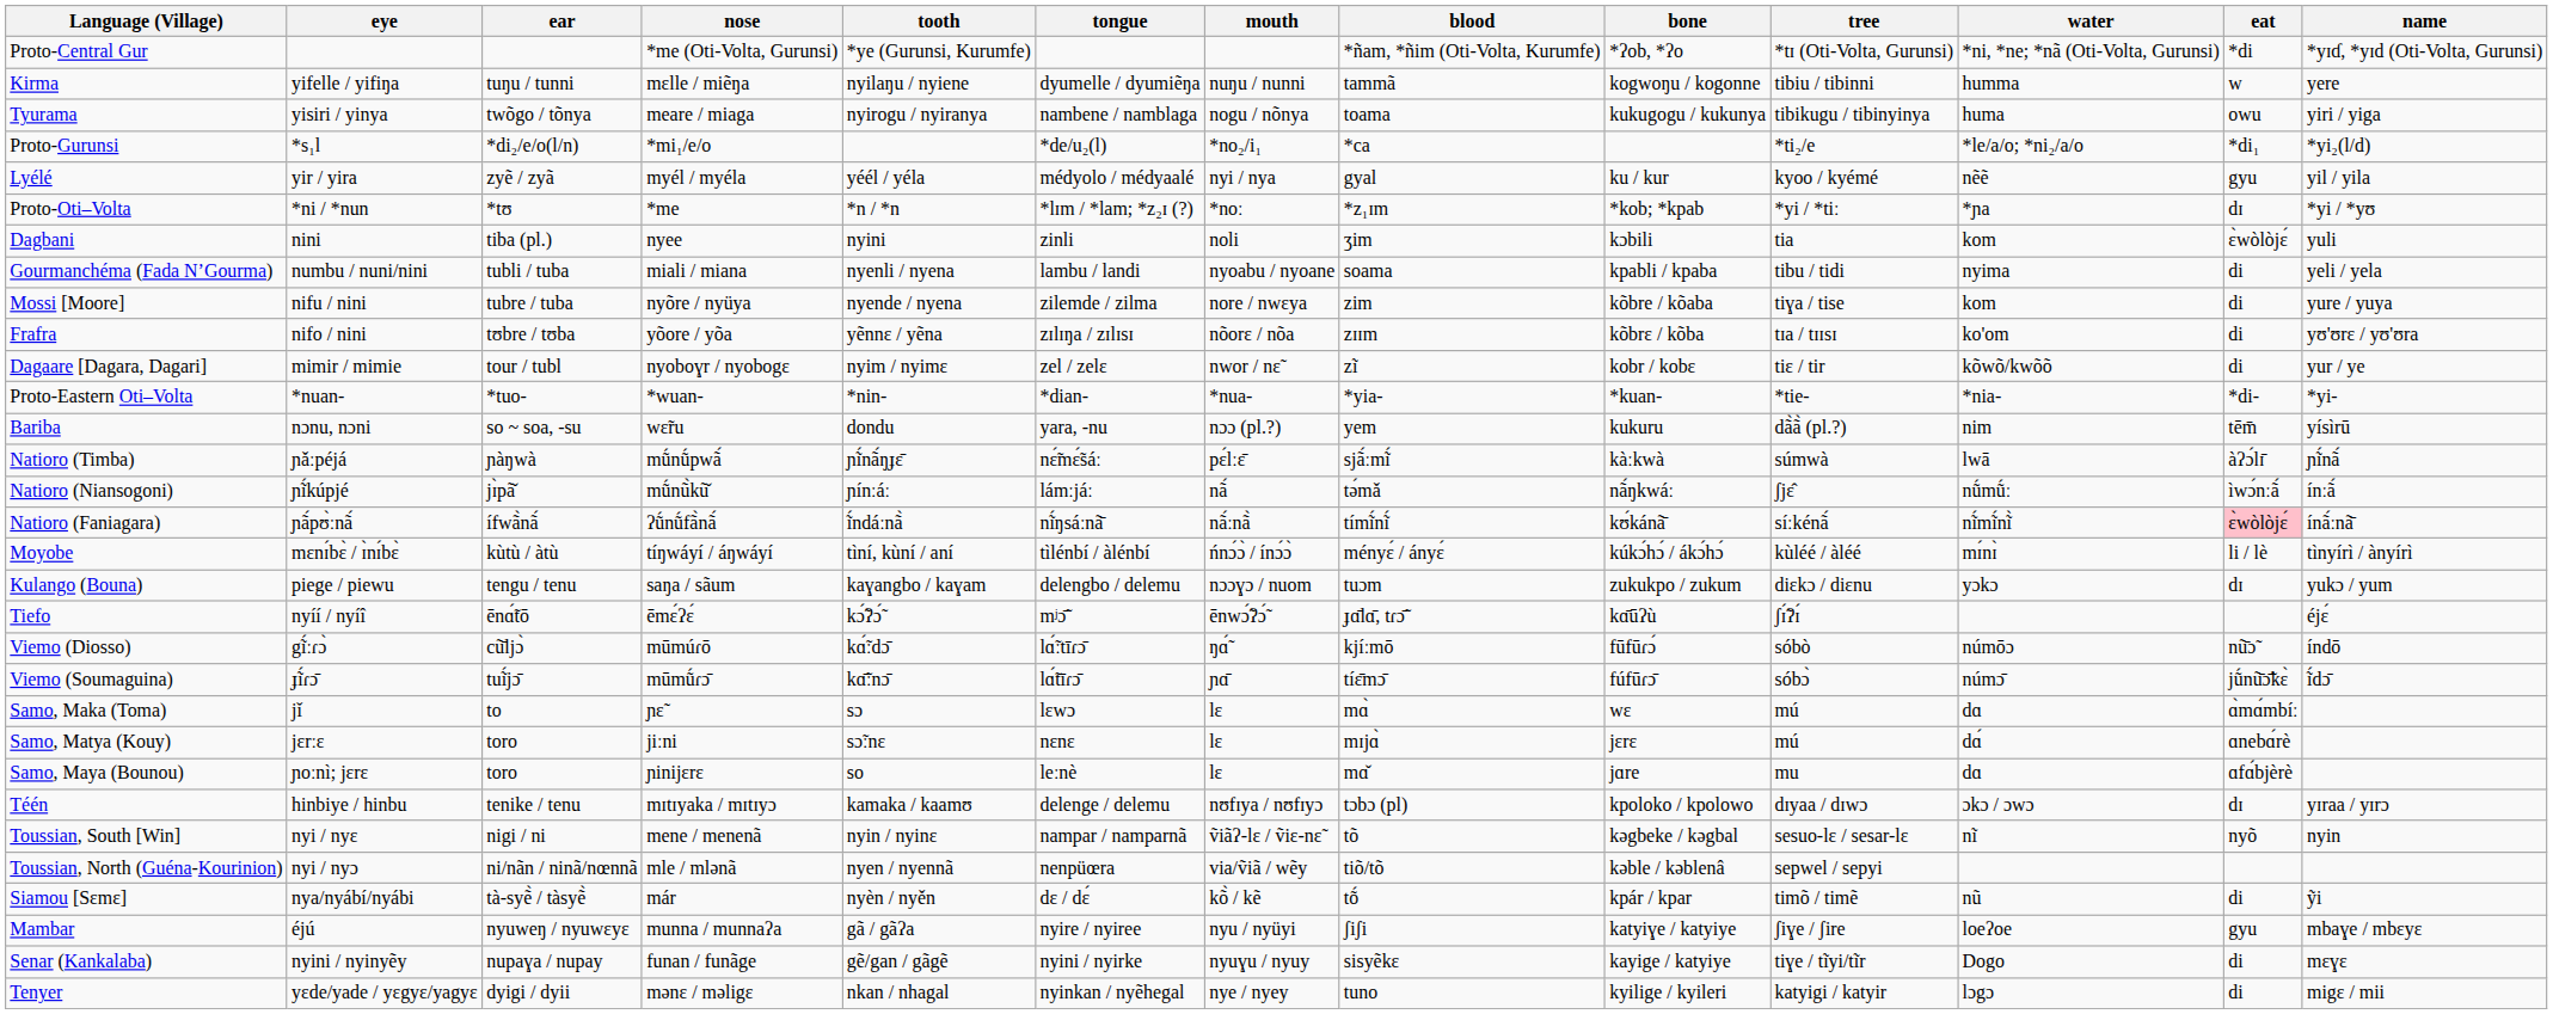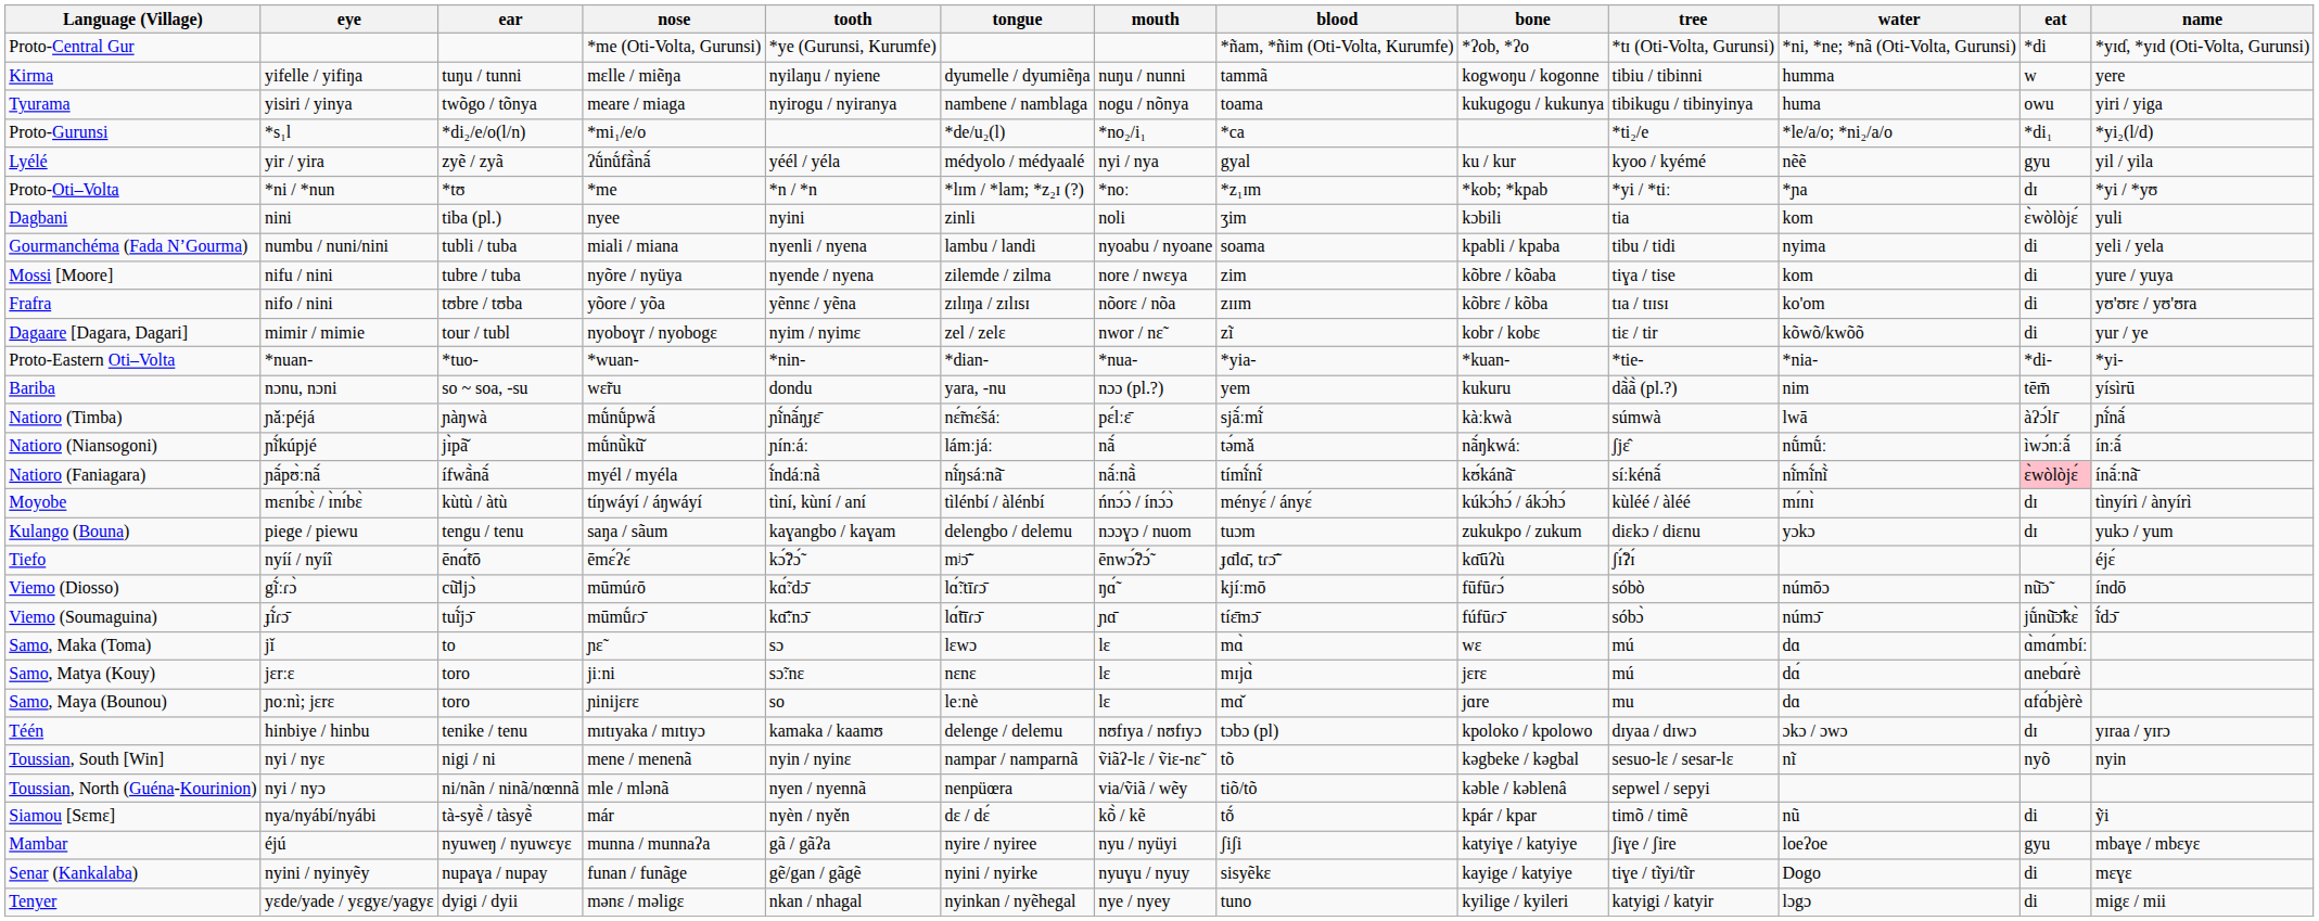Lyélé | nose: myél / myéla -> ʔṹnṹfã̀nã́
Natioro (Faniagara) | nose: ʔṹnṹfã̀nã́ -> myél / myéla
Moyobe | eat: li / lè -> dɪ
